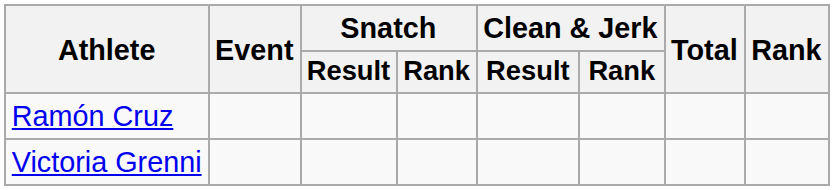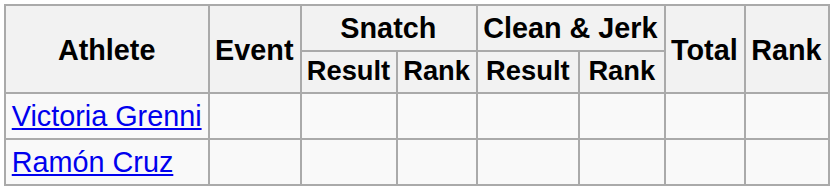rows swapped: Ramón Cruz <-> Victoria Grenni
